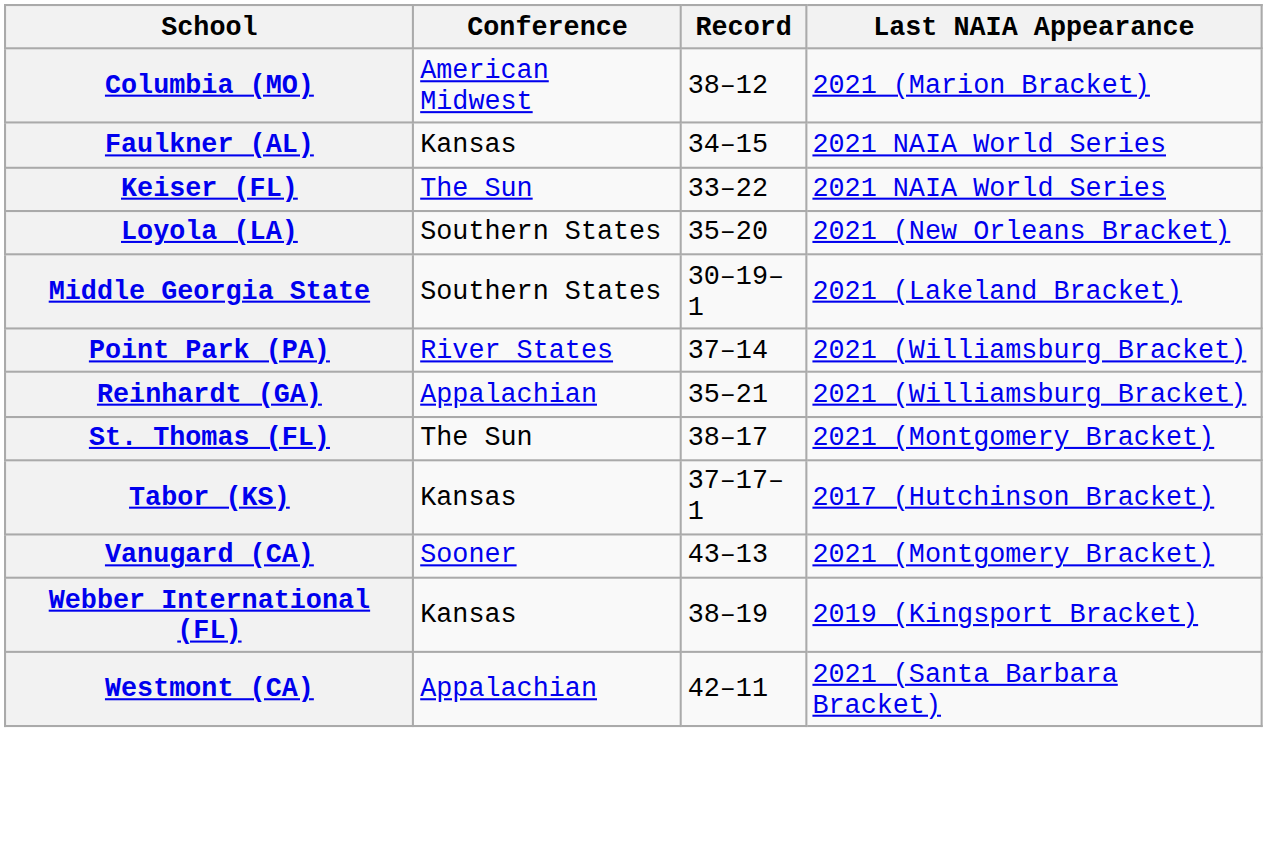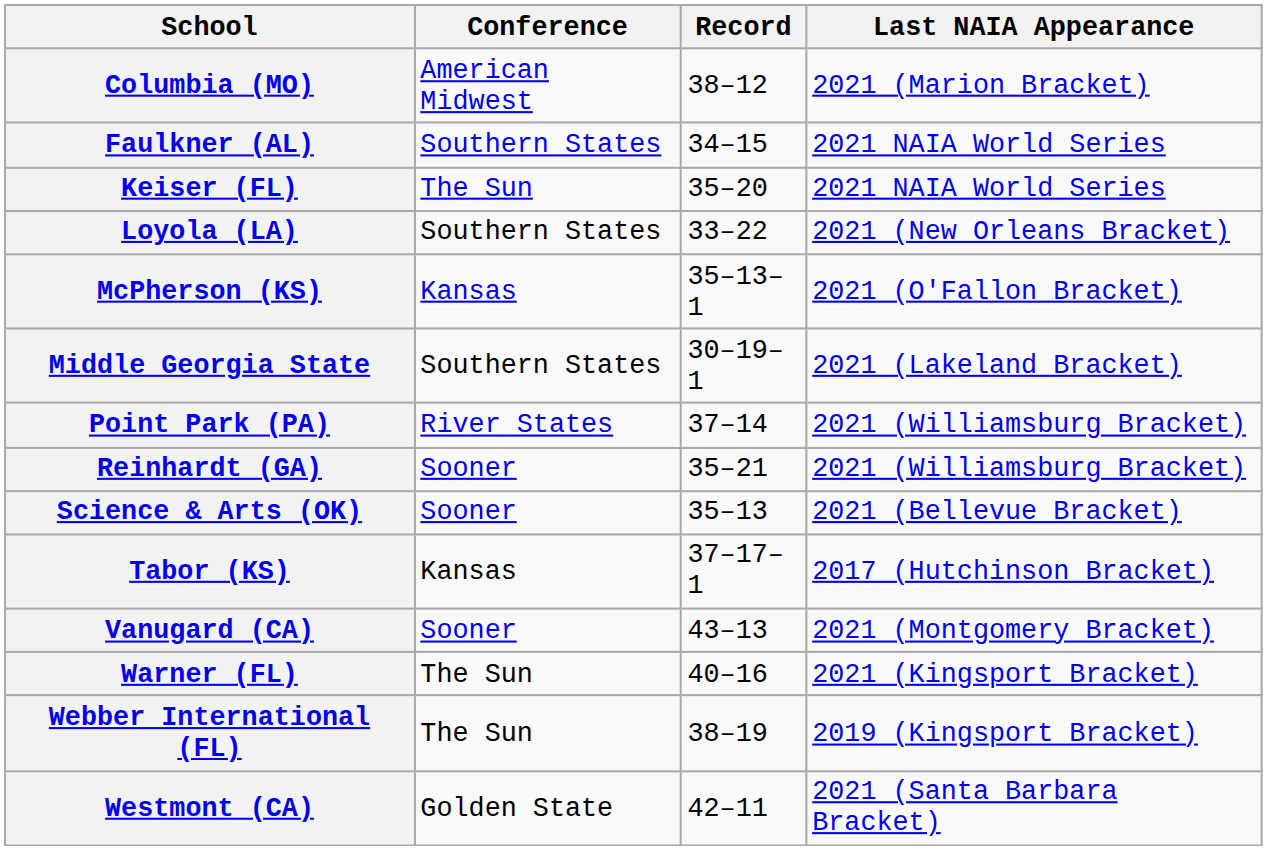Faulkner (AL) | Conference: Kansas -> Southern States
Keiser (FL) | Record: 33–22 -> 35–20
Loyola (LA) | Record: 35–20 -> 33–22
+ row: McPherson (KS) | Kansas | 35–13–1 | 2021 (O'Fallon Bracket)
Reinhardt (GA) | Conference: Appalachian -> Sooner
+ row: Science & Arts (OK) | Sooner | 35–13 | 2021 (Bellevue Bracket)
- row: St. Thomas (FL) | The Sun | 38–17 | 2021 (Montgomery Bracket)
+ row: Warner (FL) | The Sun | 40–16 | 2021 (Kingsport Bracket)
Webber International (FL) | Conference: Kansas -> The Sun
Westmont (CA) | Conference: Appalachian -> Golden State
